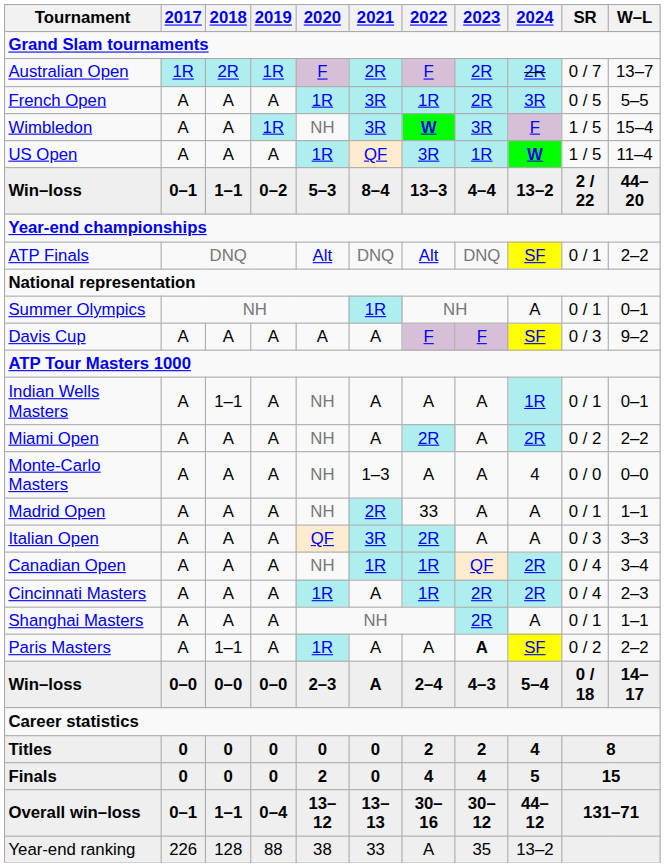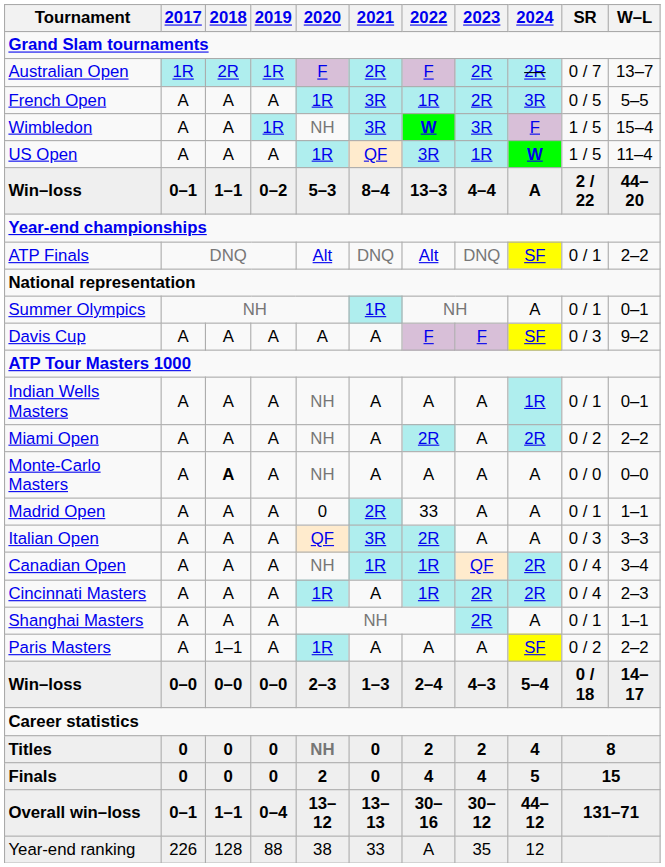Win–loss / 0–2 | 2024: 13–2 -> A
Indian Wells Masters | 2018: 1–1 -> A
Monte-Carlo Masters | 2018: normal -> bold
Monte-Carlo Masters | 2021: 1–3 -> A
Monte-Carlo Masters | 2024: 4 -> A
Madrid Open | 2020: NH -> 0
Paris Masters | 2023: bold -> normal
Win–loss / 0–0 | 2021: A -> 1–3
Titles | 2020: 0 -> NH
Year-end ranking | 2024: 13–2 -> 12
